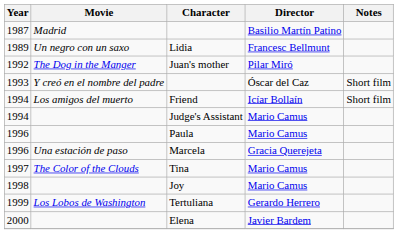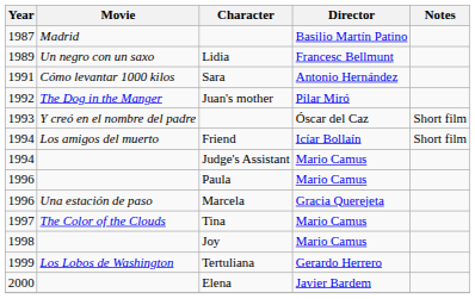+ row: 1991 | Cómo levantar 1000 kilos | Sara | Antonio Hernández
